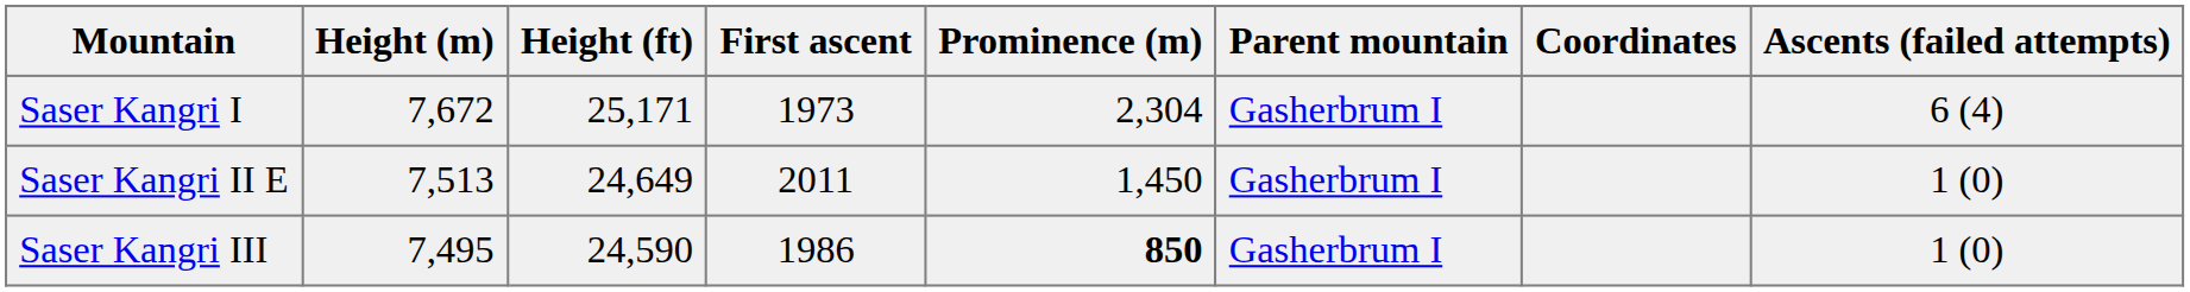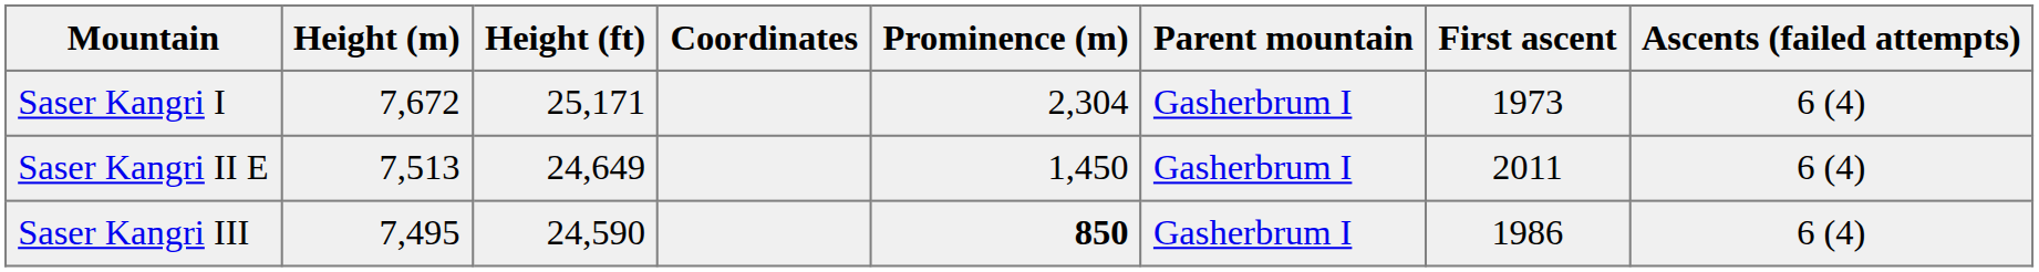columns swapped: Coordinates <-> First ascent
Saser Kangri II E | Ascents (failed attempts): 1 (0) -> 6 (4)
Saser Kangri III | Ascents (failed attempts): 1 (0) -> 6 (4)
